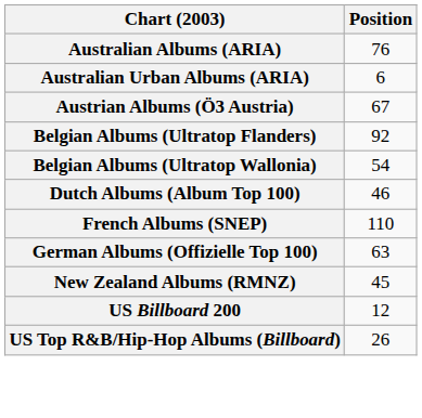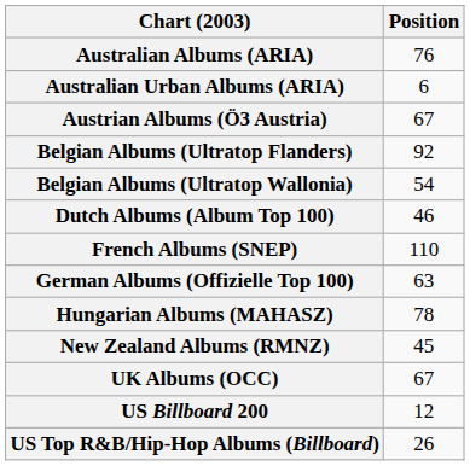+ row: Hungarian Albums (MAHASZ) | 78
+ row: UK Albums (OCC) | 67
